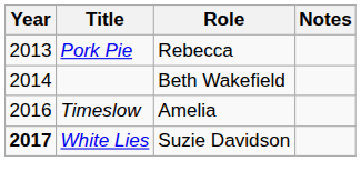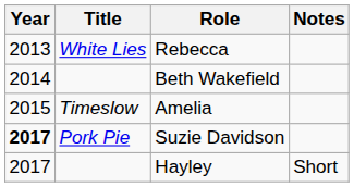Rebecca | Title: Pork Pie -> White Lies
Amelia | Year: 2016 -> 2015
Suzie Davidson | Title: White Lies -> Pork Pie
+ row: 2017 | Hayley | Short
